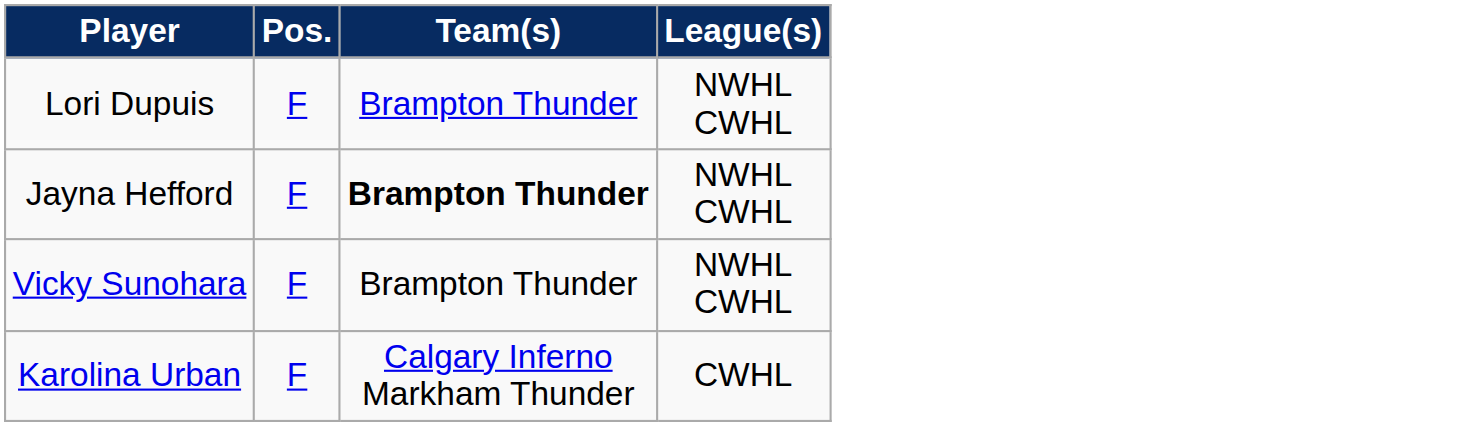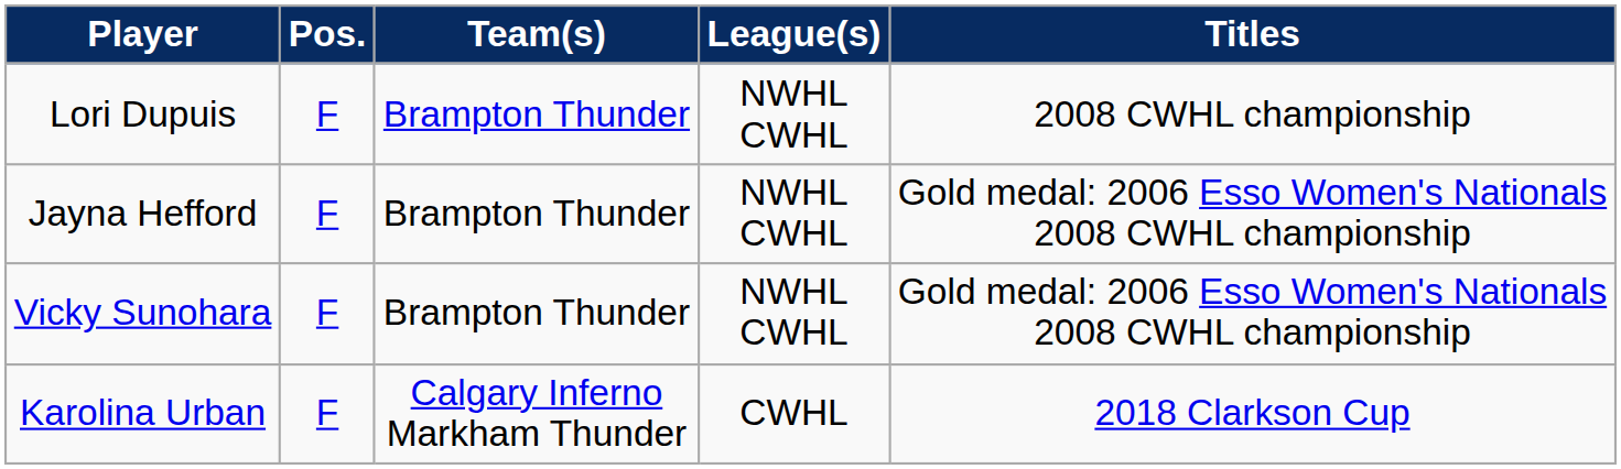+ column: Titles | 2008 CWHL championship | Gold medal: 2006 Esso Women's Nationals 2008 CWHL championship | Gold medal: 2006 Esso Women's Nationals 2008 CWHL championship | 2018 Clarkson Cup
Jayna Hefford | Team(s): bold -> normal
